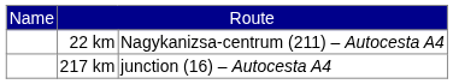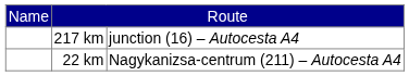rows swapped: 217 km <-> 22 km
